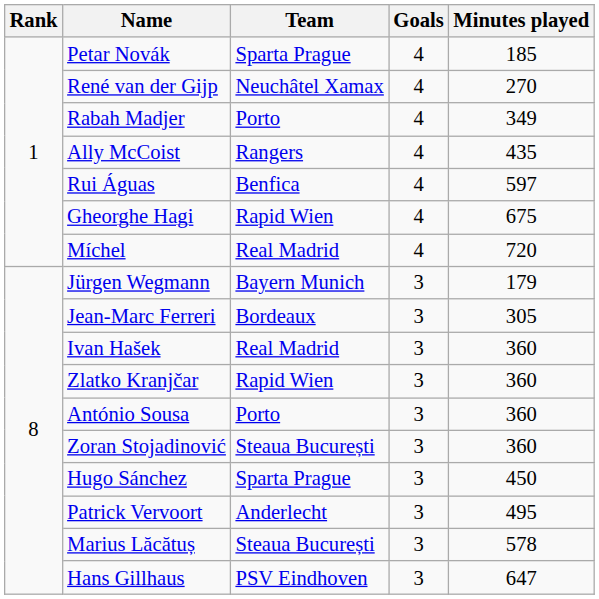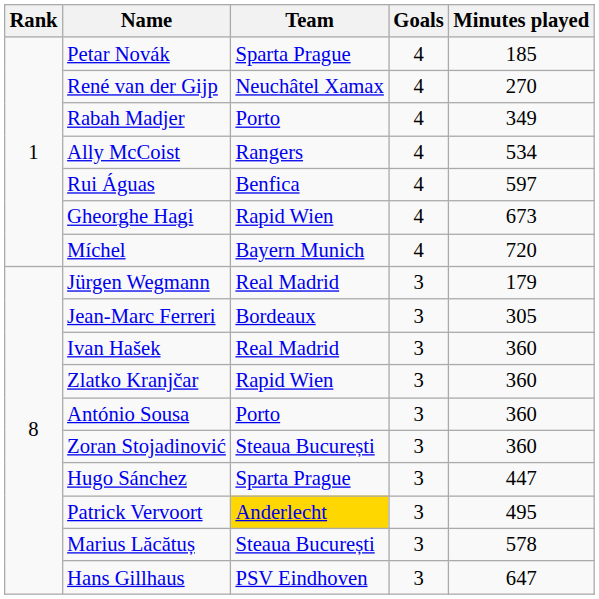Ally McCoist | Minutes played: 435 -> 534
Gheorghe Hagi | Minutes played: 675 -> 673
Míchel | Team: Real Madrid -> Bayern Munich
Jürgen Wegmann | Team: Bayern Munich -> Real Madrid
Hugo Sánchez | Minutes played: 450 -> 447
Patrick Vervoort | Team: no background -> gold background
